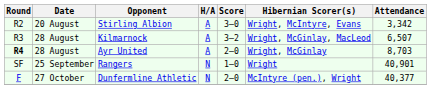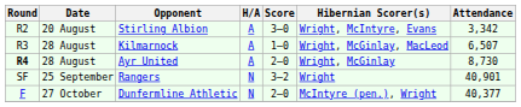Kilmarnock | Score: 3–2 -> 1–0
Ayr United | Attendance: 8,703 -> 8,730
Rangers | Score: 1–0 -> 3–2
